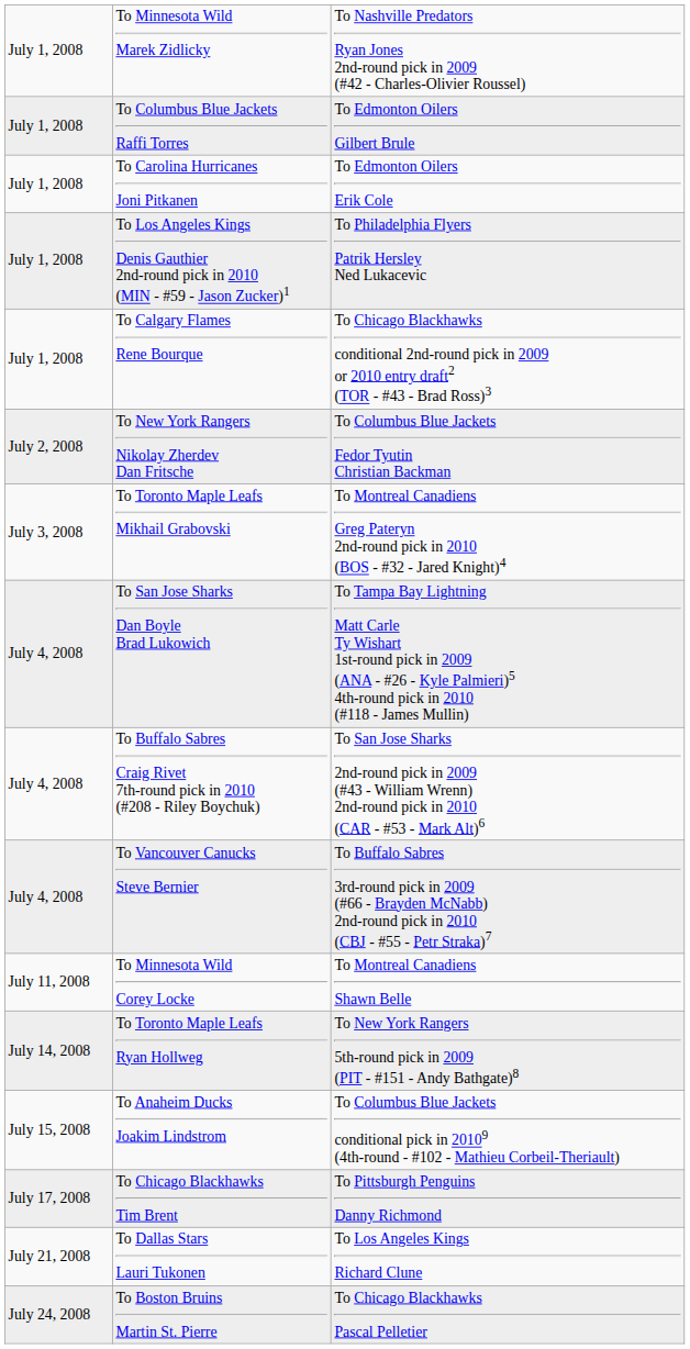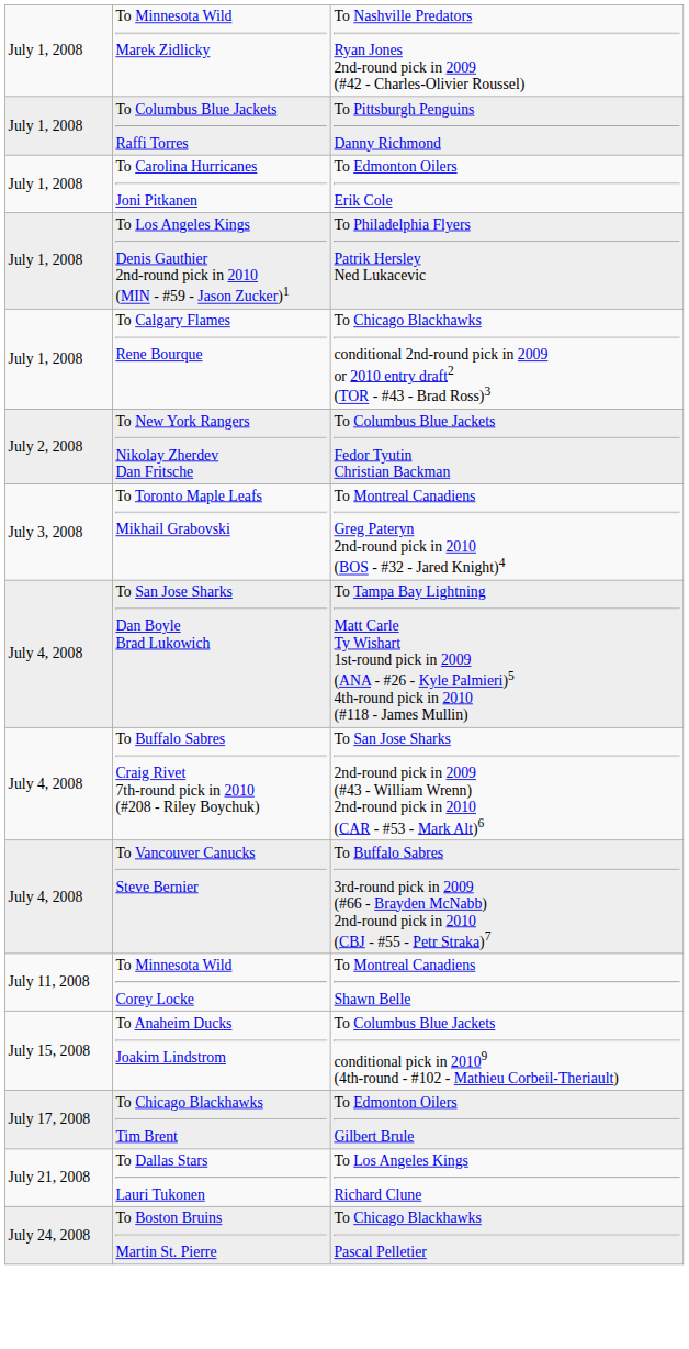To Columbus Blue Jackets Raffi Torres | column 3: To Edmonton Oilers Gilbert Brule -> To Pittsburgh Penguins Danny Richmond
- row: July 14, 2008 | To Toronto Maple Leafs Ryan Hollweg | To New York Rangers 5th-round pick in 2009 (PIT - #151 - Andy Bathgate)8
To Chicago Blackhawks Tim Brent | column 3: To Pittsburgh Penguins Danny Richmond -> To Edmonton Oilers Gilbert Brule
